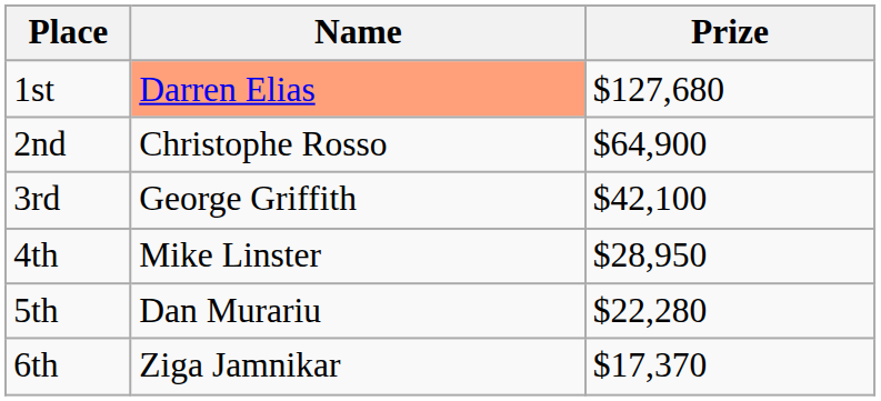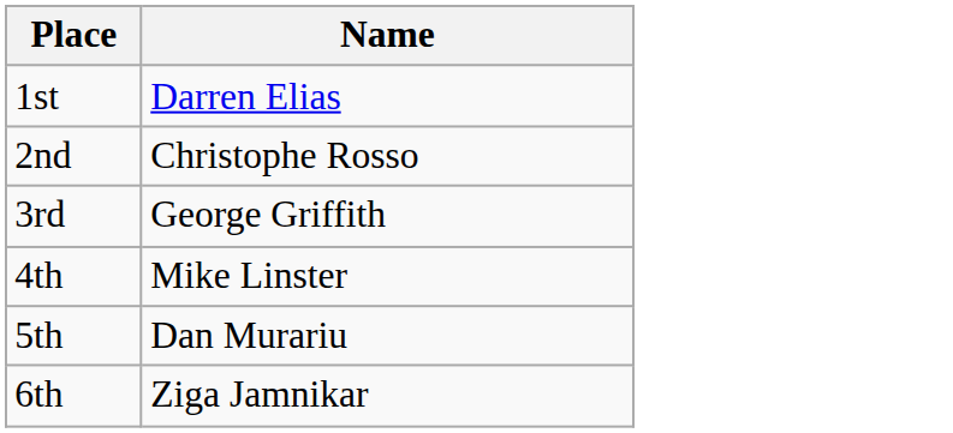- column: Prize | $127,680 | $64,900 | $42,100 | $28,950 | $22,280 | $17,370
1st | Name: lightsalmon background -> no background
